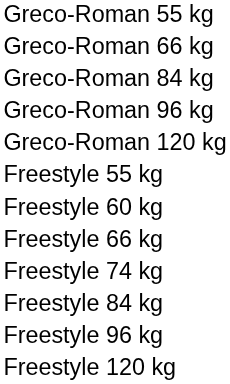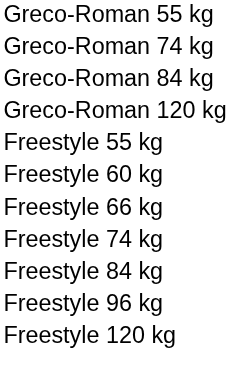- row: Greco-Roman 66 kg
+ row: Greco-Roman 74 kg
- row: Greco-Roman 96 kg
